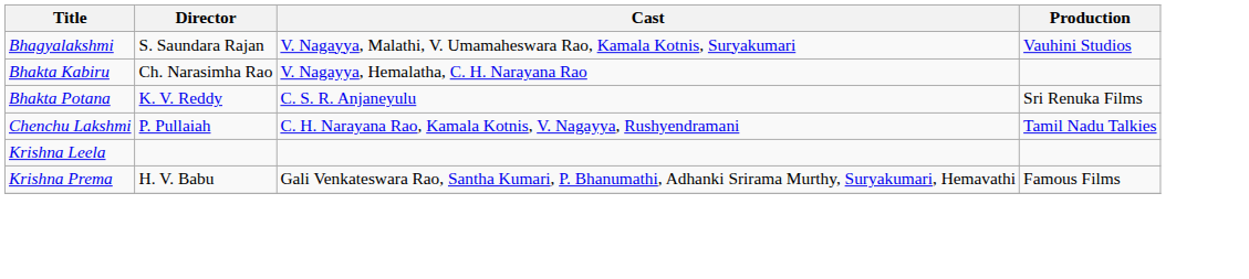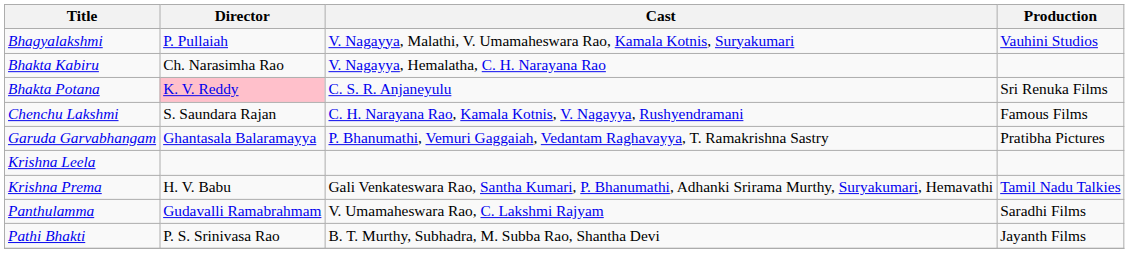Bhagyalakshmi | Director: S. Saundara Rajan -> P. Pullaiah
Bhakta Potana | Director: no background -> pink background
Chenchu Lakshmi | Director: P. Pullaiah -> S. Saundara Rajan
Chenchu Lakshmi | Production: Tamil Nadu Talkies -> Famous Films
+ row: Garuda Garvabhangam | Ghantasala Balaramayya | P. Bhanumathi, Vemuri Gaggaiah, Vedantam Raghavayya, T. Ramakrishna Sastry | Pratibha Pictures
Krishna Prema | Production: Famous Films -> Tamil Nadu Talkies
+ row: Panthulamma | Gudavalli Ramabrahmam | V. Umamaheswara Rao, C. Lakshmi Rajyam | Saradhi Films
+ row: Pathi Bhakti | P. S. Srinivasa Rao | B. T. Murthy, Subhadra, M. Subba Rao, Shantha Devi | Jayanth Films
